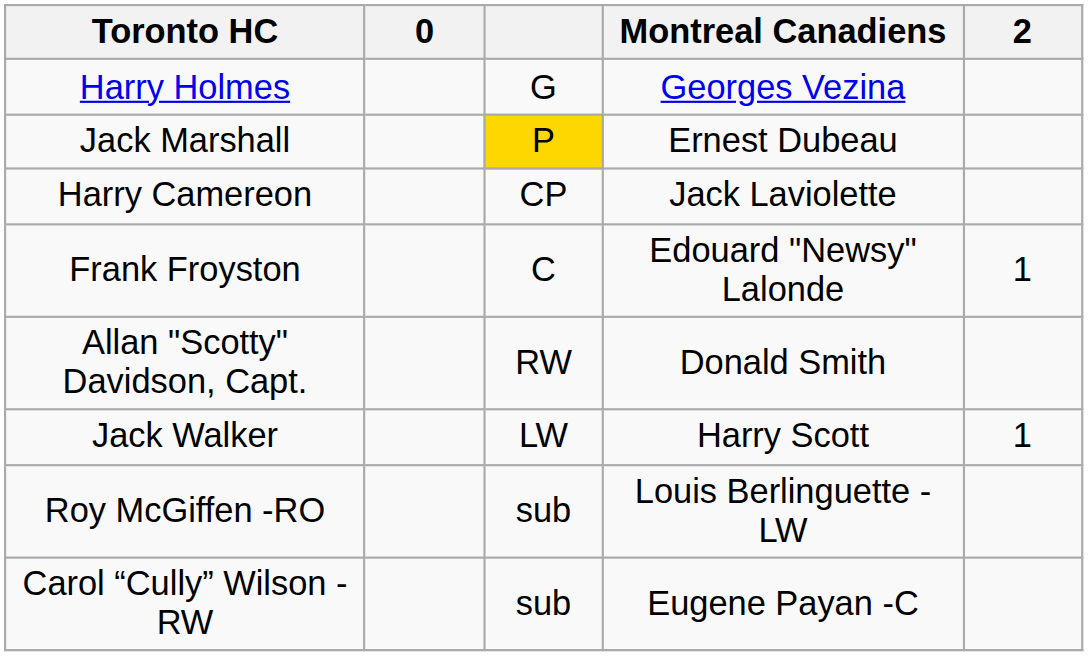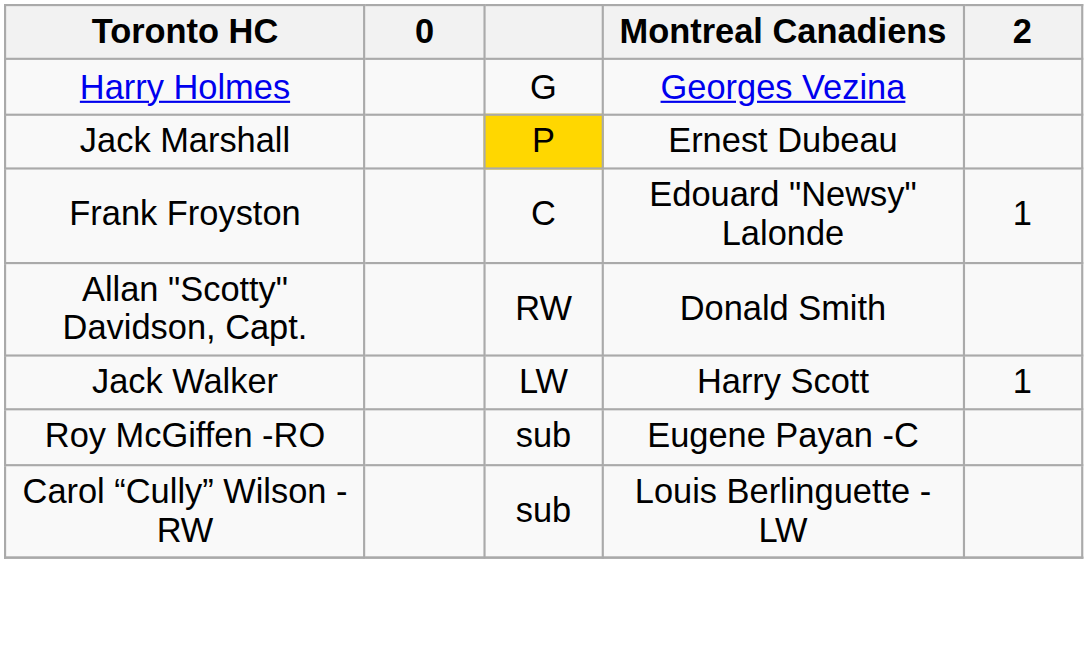- row: Harry Camereon | CP | Jack Laviolette
Roy McGiffen -RO | Montreal Canadiens: Louis Berlinguette -LW -> Eugene Payan -C
Carol “Cully” Wilson -RW | Montreal Canadiens: Eugene Payan -C -> Louis Berlinguette -LW
